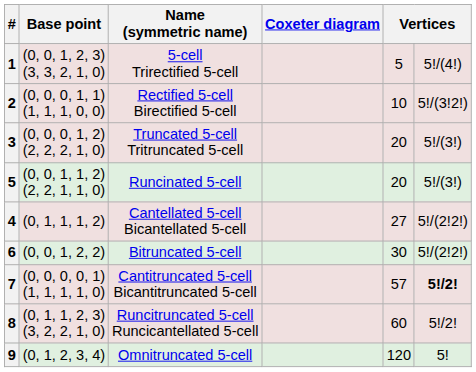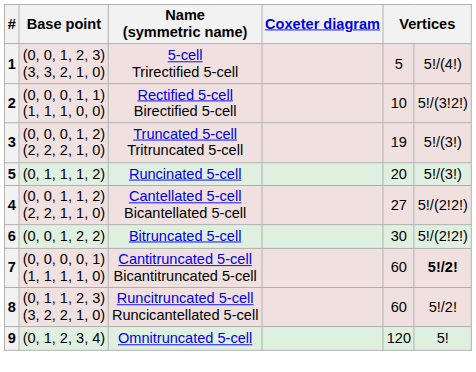Truncated 5-cell Tritruncated 5-cell | column 5: 20 -> 19
Runcinated 5-cell | Base point: (0, 0, 1, 1, 2) (2, 2, 1, 1, 0) -> (0, 1, 1, 1, 2)
Cantellated 5-cell Bicantellated 5-cell | Base point: (0, 1, 1, 1, 2) -> (0, 0, 1, 1, 2) (2, 2, 1, 1, 0)
Cantitruncated 5-cell Bicantitruncated 5-cell | column 5: 57 -> 60
